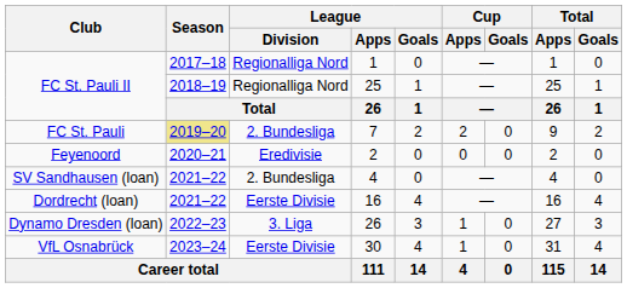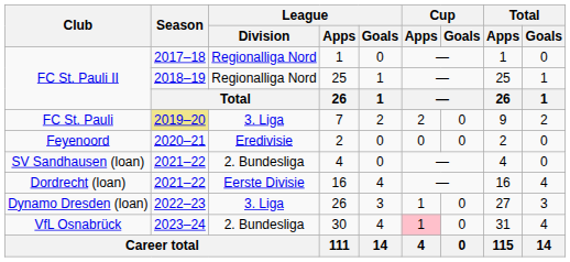7 | League / Division: 2. Bundesliga -> 3. Liga
30 | League / Division: Eerste Divisie -> 2. Bundesliga
30 | Cup / Apps: no background -> pink background
